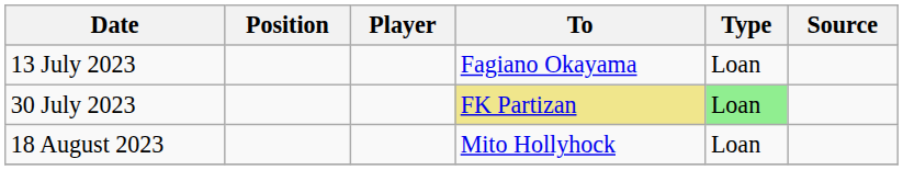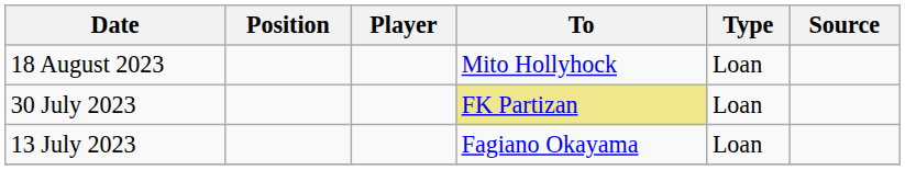rows swapped: 13 July 2023 <-> 18 August 2023
30 July 2023 | Type: lightgreen background -> no background
